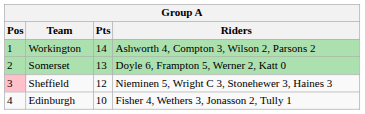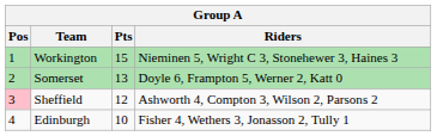Workington | Pts: 14 -> 15
Workington | Riders: Ashworth 4, Compton 3, Wilson 2, Parsons 2 -> Nieminen 5, Wright C 3, Stonehewer 3, Haines 3
Sheffield | Riders: Nieminen 5, Wright C 3, Stonehewer 3, Haines 3 -> Ashworth 4, Compton 3, Wilson 2, Parsons 2
